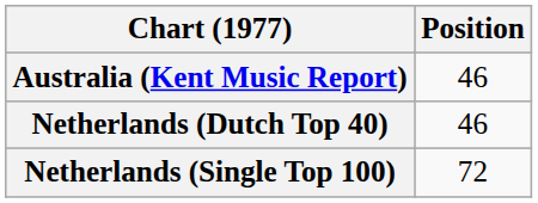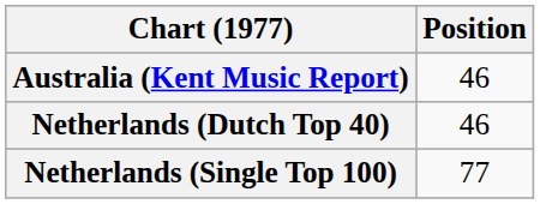Netherlands (Single Top 100) | Position: 72 -> 77
